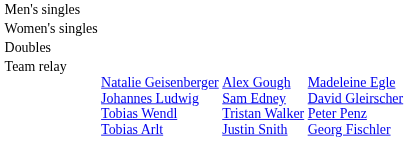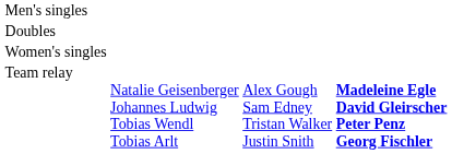rows swapped: Women's singles <-> Doubles
Team relay | column 4: normal -> bold
